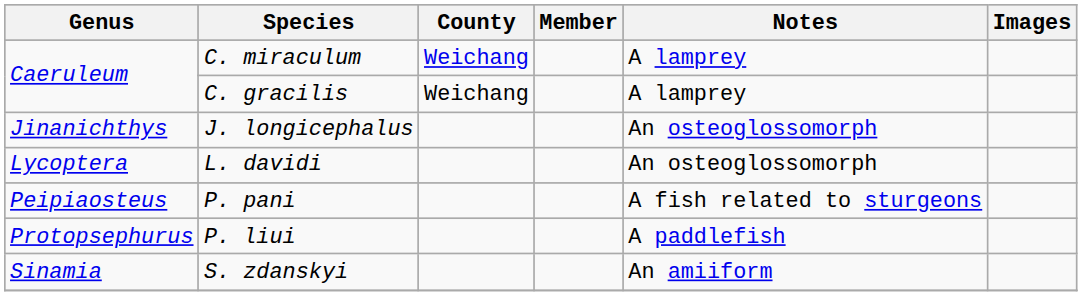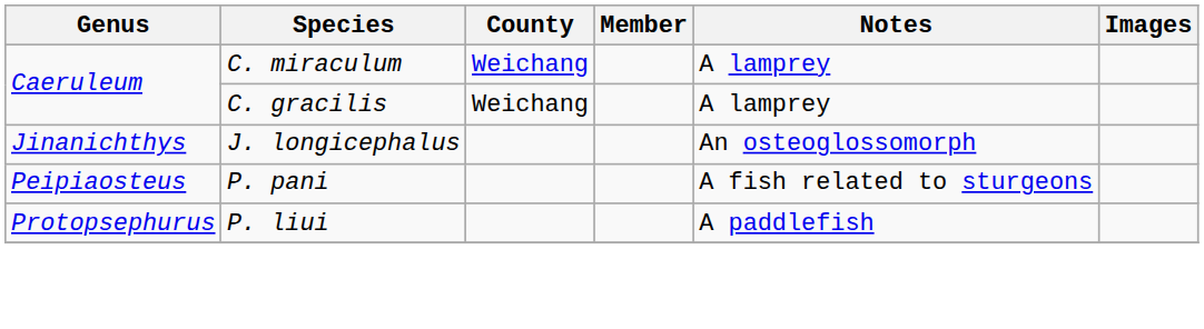- row: Lycoptera | L. davidi | An osteoglossomorph
- row: Sinamia | S. zdanskyi | An amiiform
